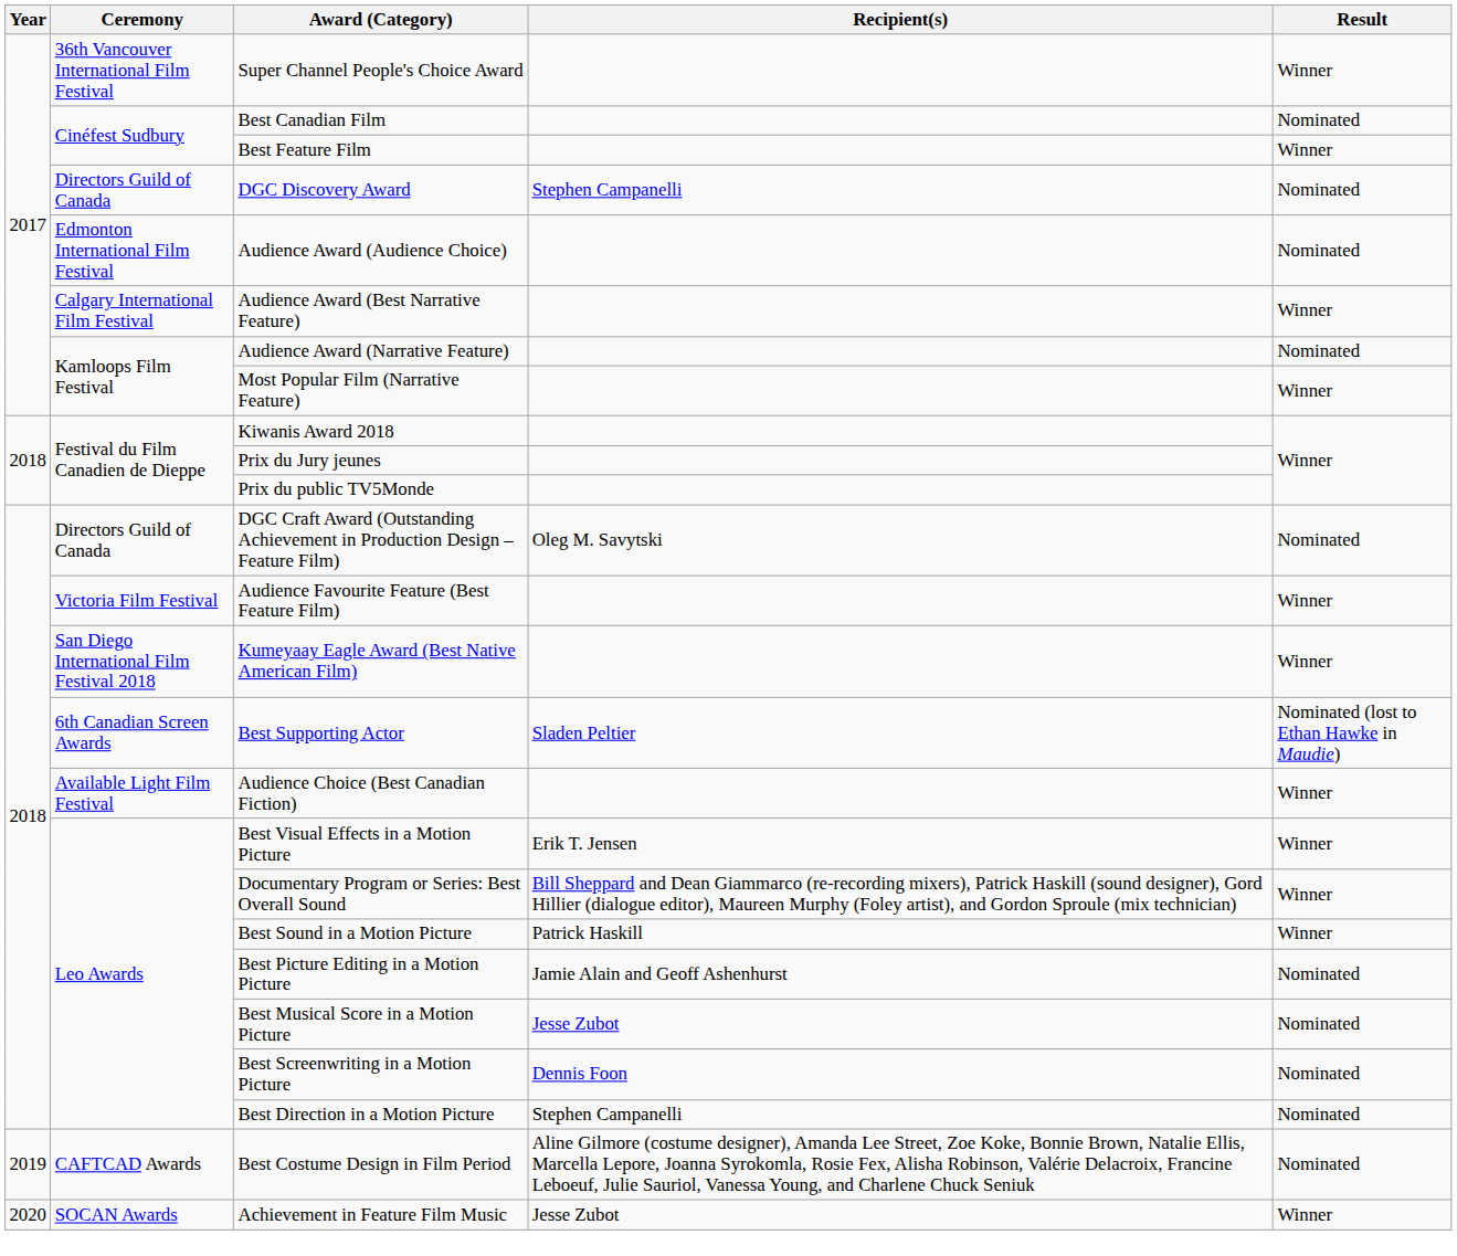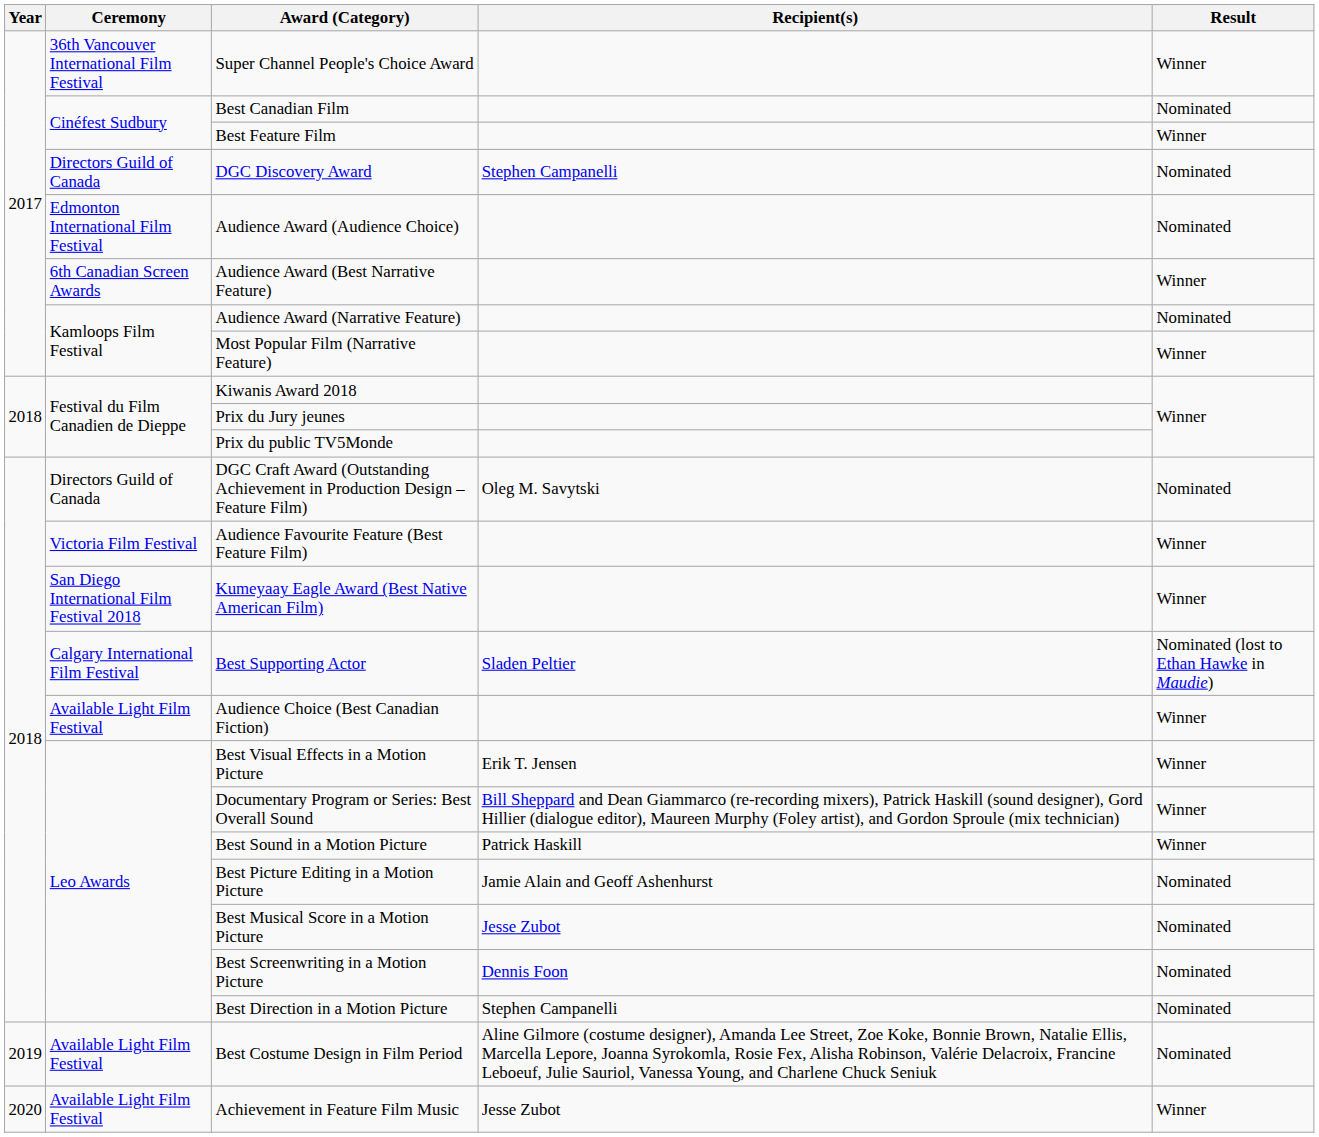Audience Award (Best Narrative Feature) | Ceremony: Calgary International Film Festival -> 6th Canadian Screen Awards
Best Supporting Actor | Ceremony: 6th Canadian Screen Awards -> Calgary International Film Festival
Best Costume Design in Film Period | Ceremony: CAFTCAD Awards -> Available Light Film Festival
Achievement in Feature Film Music | Ceremony: SOCAN Awards -> Available Light Film Festival
